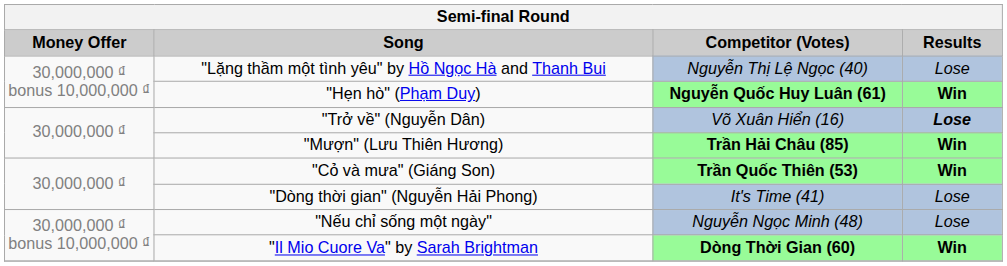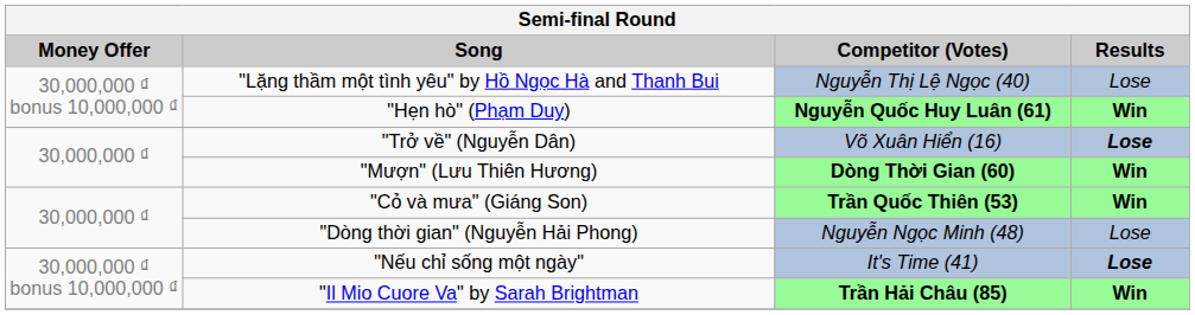"Mượn" (Lưu Thiên Hương) | Competitor (Votes): Trần Hải Châu (85) -> Dòng Thời Gian (60)
"Dòng thời gian" (Nguyễn Hải Phong) | Competitor (Votes): It's Time (41) -> Nguyễn Ngọc Minh (48)
"Nếu chỉ sống một ngày" | Competitor (Votes): Nguyễn Ngọc Minh (48) -> It's Time (41)
"Nếu chỉ sống một ngày" | Results: normal -> bold
"Il Mio Cuore Va" by Sarah Brightman | Competitor (Votes): Dòng Thời Gian (60) -> Trần Hải Châu (85)
